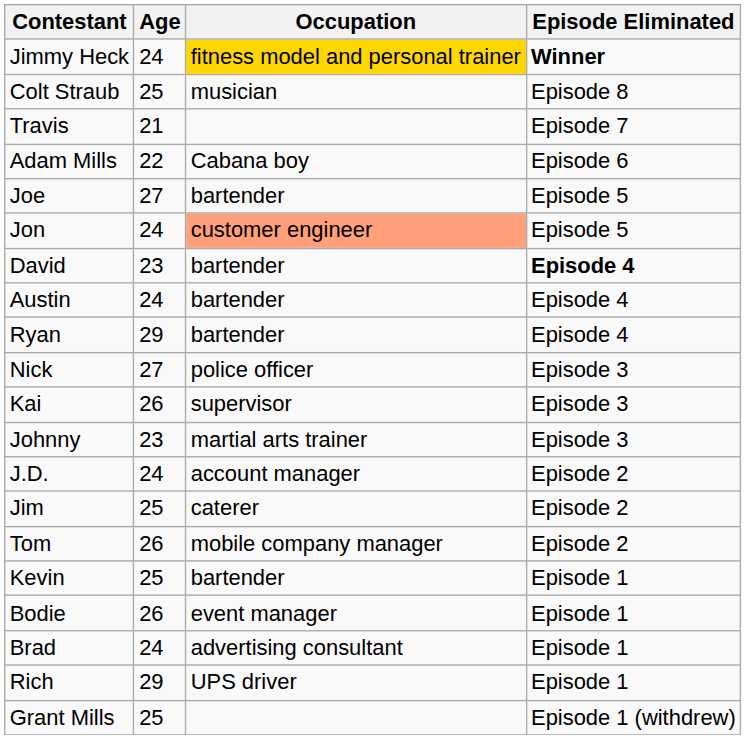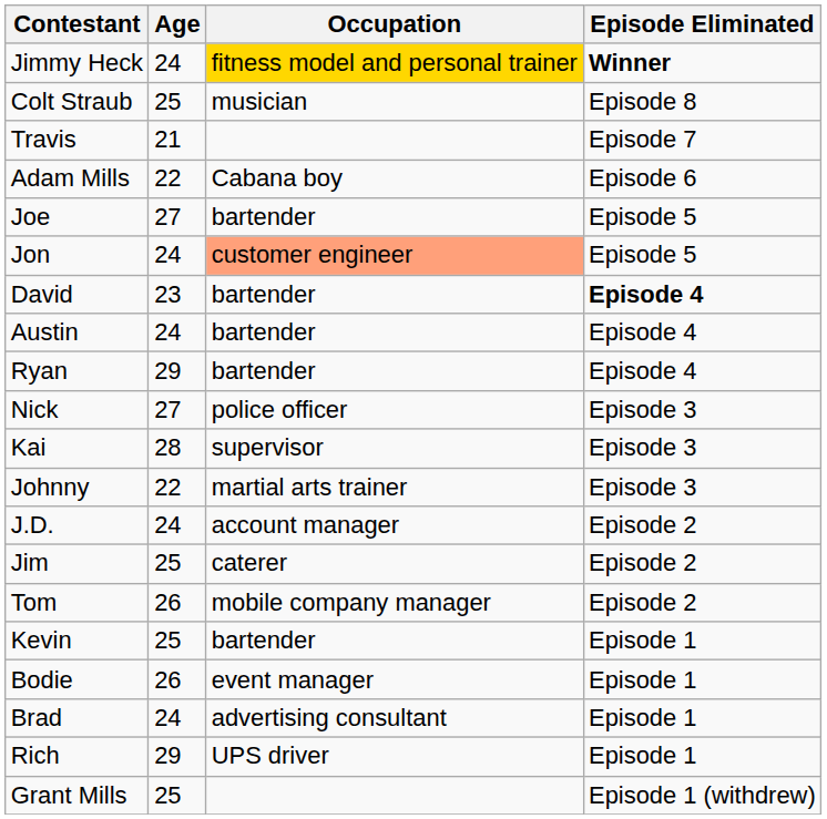Kai | Age: 26 -> 28
Johnny | Age: 23 -> 22
